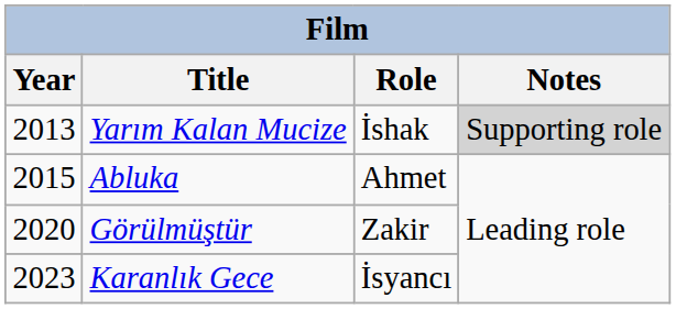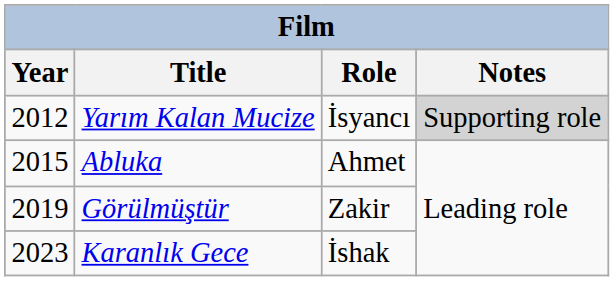Yarım Kalan Mucize | Year: 2013 -> 2012
Yarım Kalan Mucize | Role: İshak -> İsyancı
Görülmüştür | Year: 2020 -> 2019
Karanlık Gece | Role: İsyancı -> İshak
